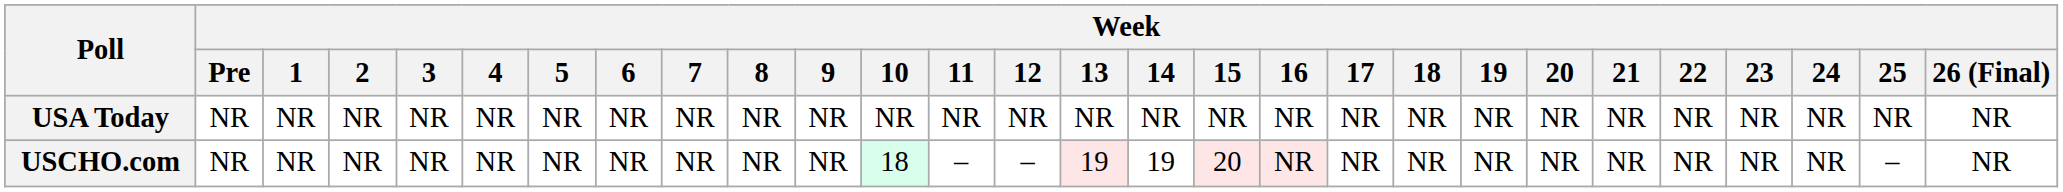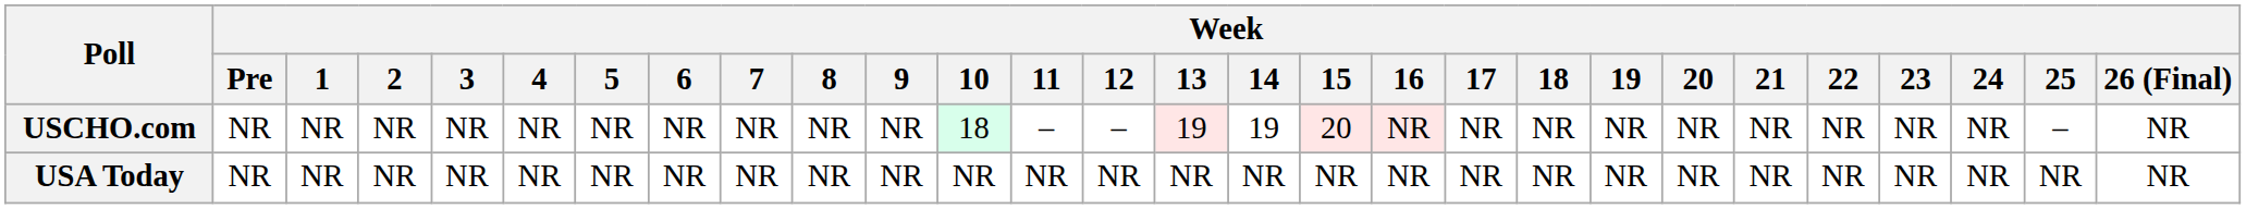rows swapped: USCHO.com <-> USA Today
